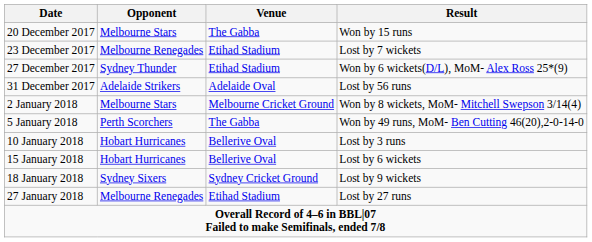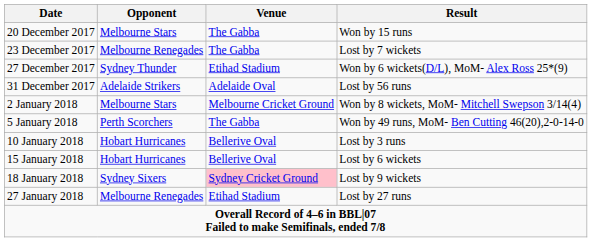23 December 2017 | Venue: Etihad Stadium -> The Gabba
18 January 2018 | Venue: no background -> pink background
